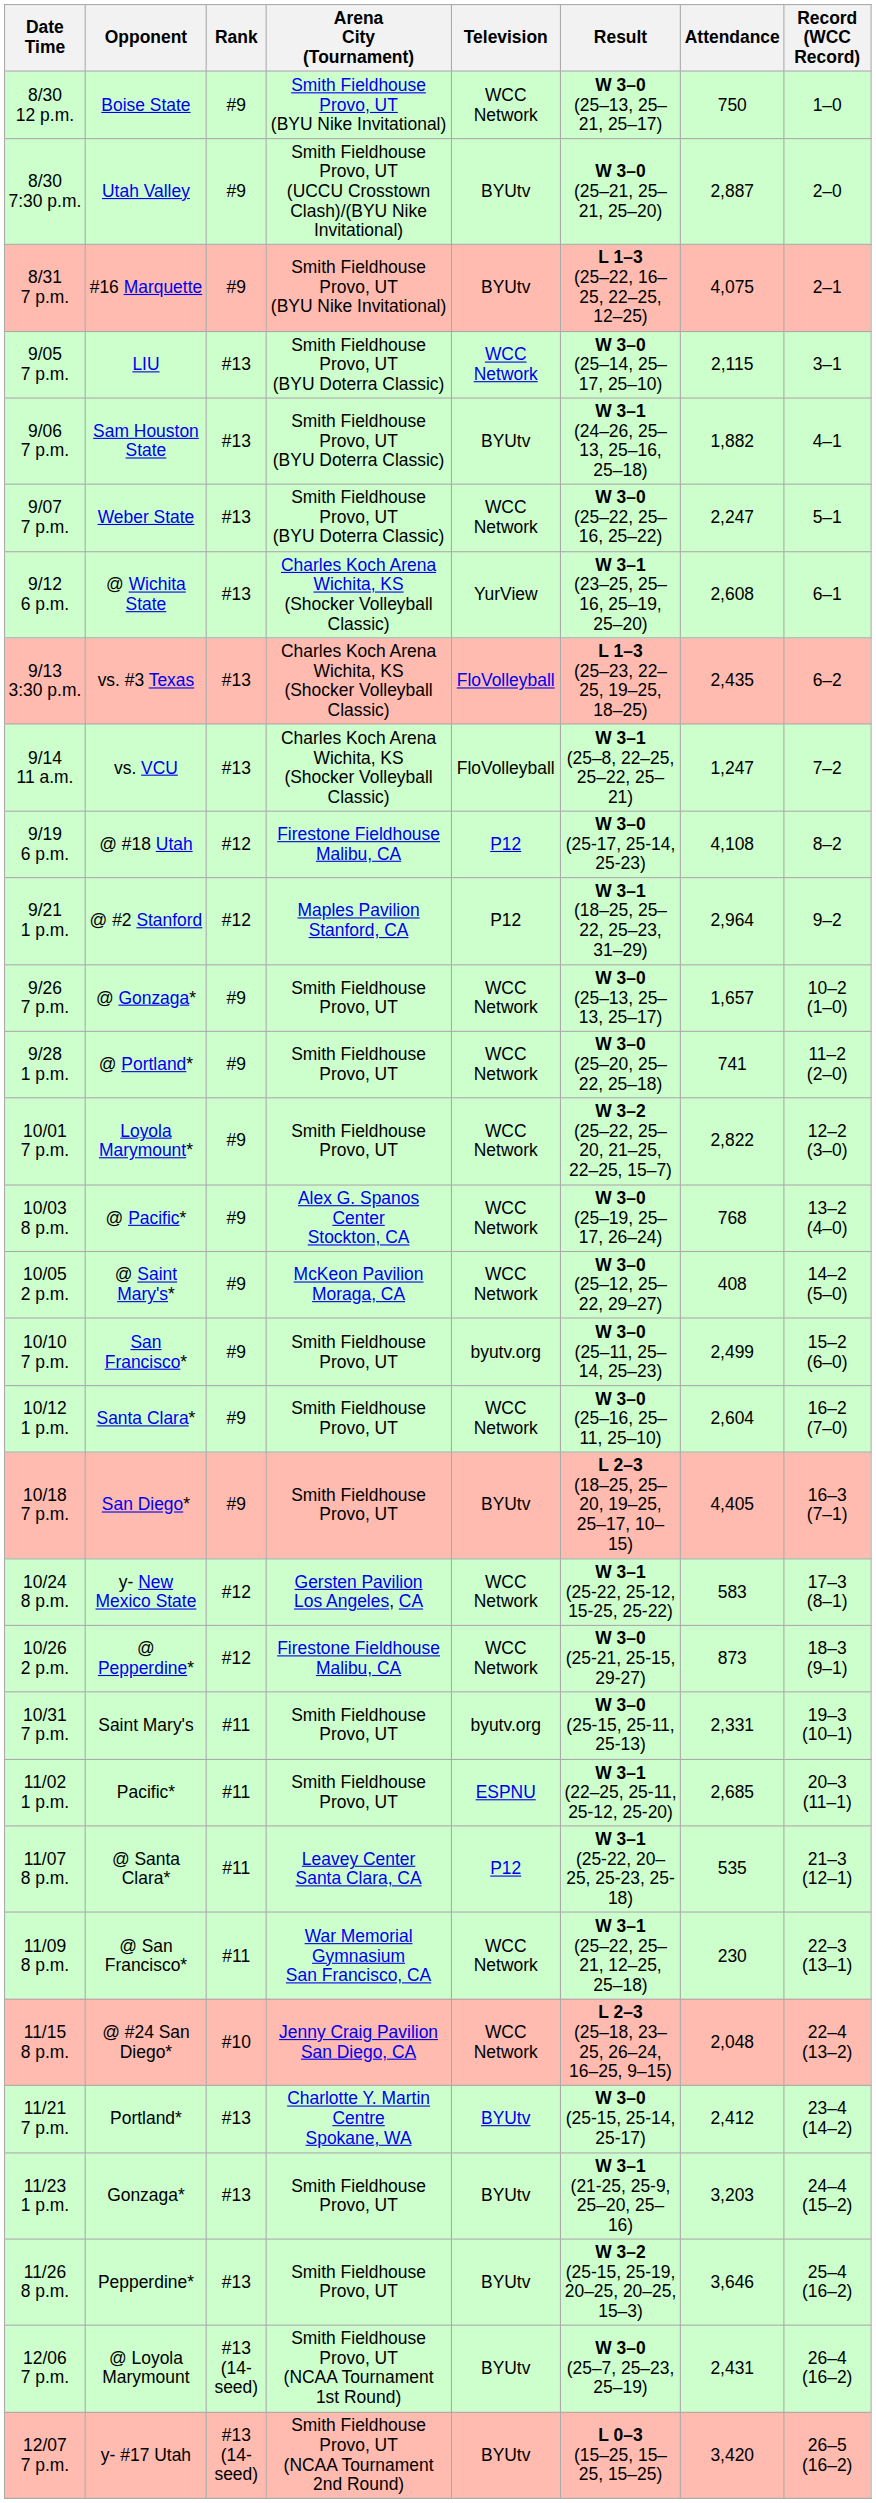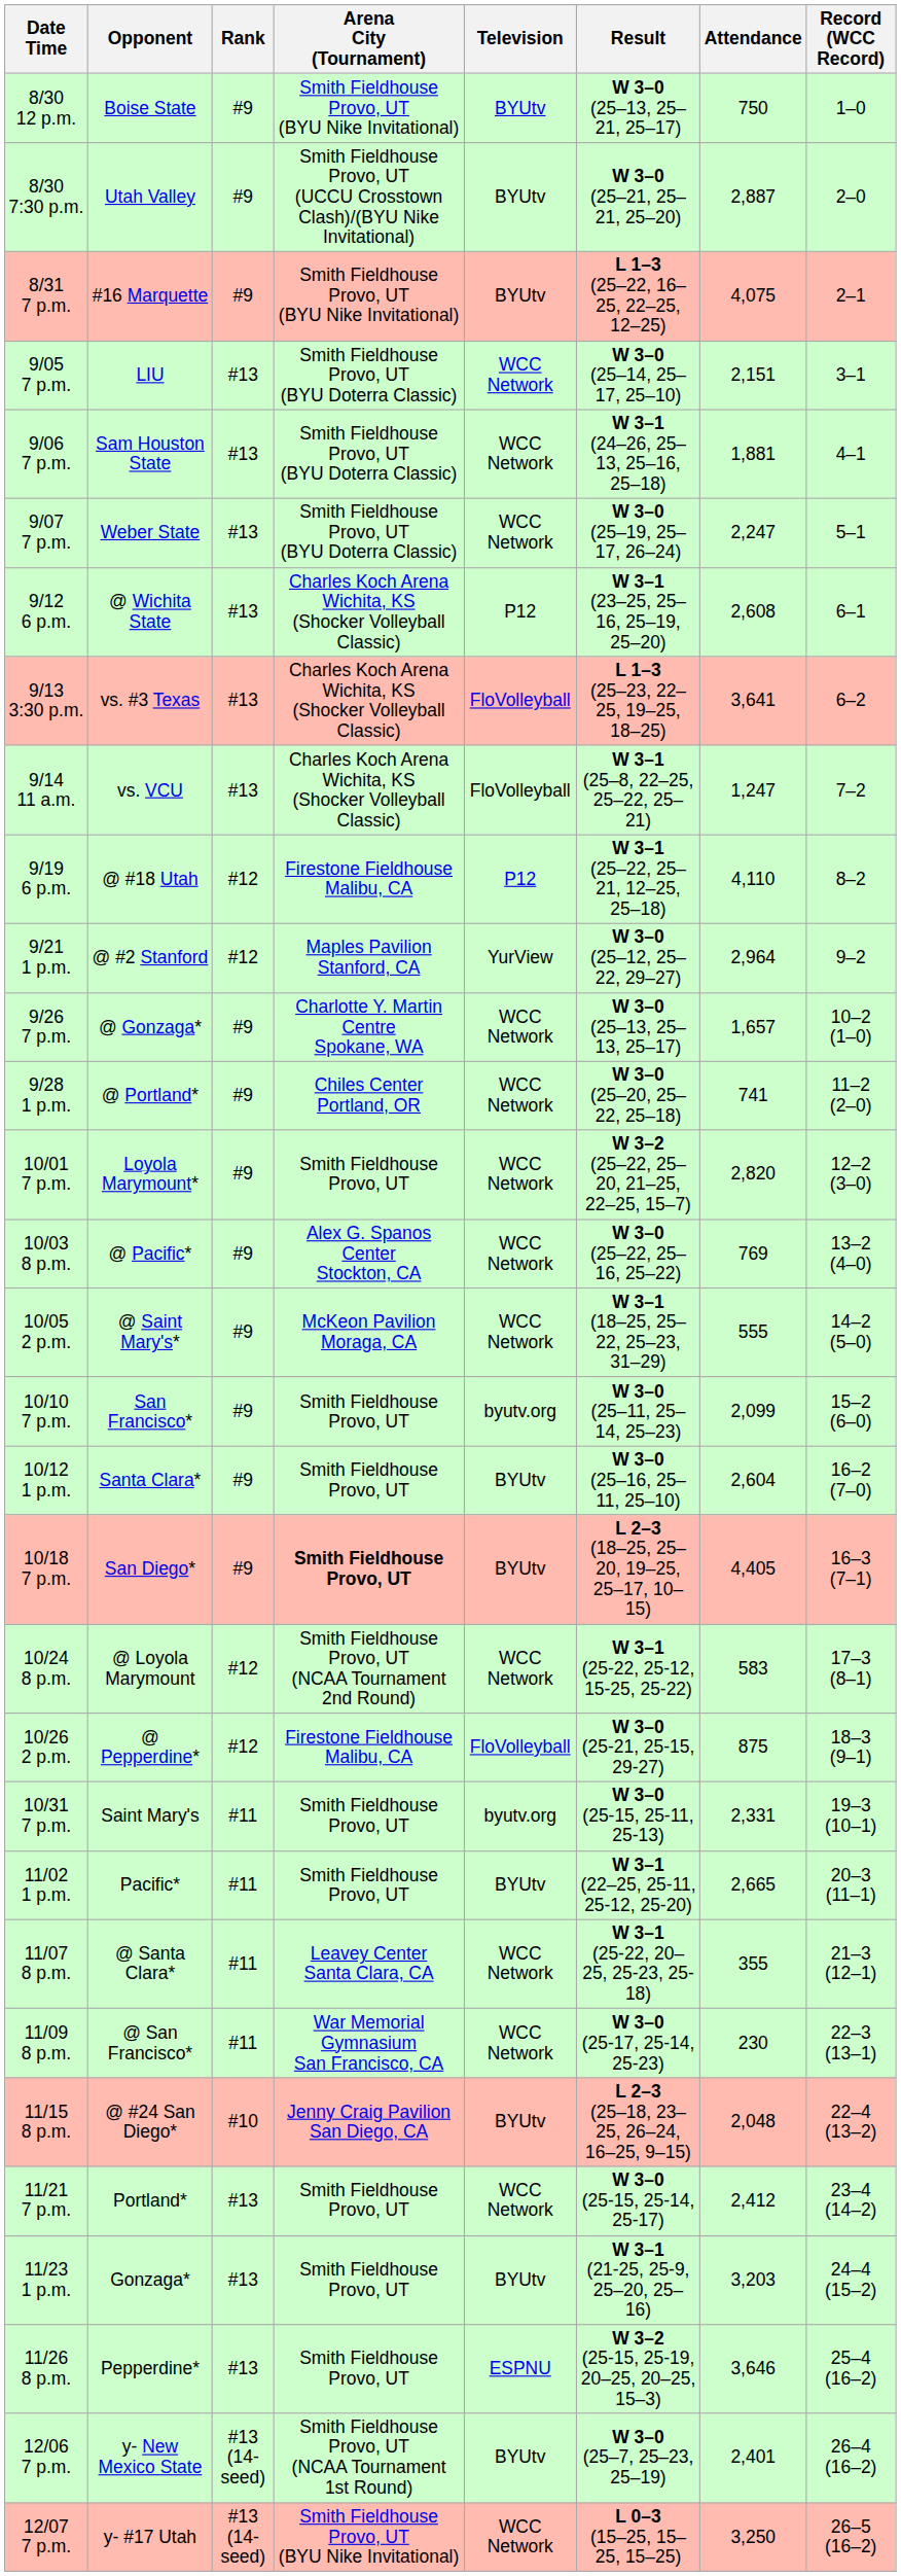8/30 12 p.m. | Television: WCC Network -> BYUtv
9/05 7 p.m. | Attendance: 2,115 -> 2,151
9/06 7 p.m. | Television: BYUtv -> WCC Network
9/06 7 p.m. | Attendance: 1,882 -> 1,881
9/07 7 p.m. | Result: W 3–0 (25–22, 25–16, 25–22) -> W 3–0 (25–19, 25–17, 26–24)
9/12 6 p.m. | Television: YurView -> P12
9/13 3:30 p.m. | Attendance: 2,435 -> 3,641
9/19 6 p.m. | Result: W 3–0 (25-17, 25-14, 25-23) -> W 3–1 (25–22, 25–21, 12–25, 25–18)
9/19 6 p.m. | Attendance: 4,108 -> 4,110
9/21 1 p.m. | Television: P12 -> YurView
9/21 1 p.m. | Result: W 3–1 (18–25, 25–22, 25–23, 31–29) -> W 3–0 (25–12, 25–22, 29–27)
9/26 7 p.m. | Arena City (Tournament): Smith Fieldhouse Provo, UT -> Charlotte Y. Martin Centre Spokane, WA
9/28 1 p.m. | Arena City (Tournament): Smith Fieldhouse Provo, UT -> Chiles Center Portland, OR
10/01 7 p.m. | Attendance: 2,822 -> 2,820
10/03 8 p.m. | Result: W 3–0 (25–19, 25–17, 26–24) -> W 3–0 (25–22, 25–16, 25–22)
10/03 8 p.m. | Attendance: 768 -> 769
10/05 2 p.m. | Result: W 3–0 (25–12, 25–22, 29–27) -> W 3–1 (18–25, 25–22, 25–23, 31–29)
10/05 2 p.m. | Attendance: 408 -> 555
10/10 7 p.m. | Attendance: 2,499 -> 2,099
10/12 1 p.m. | Television: WCC Network -> BYUtv
10/18 7 p.m. | Arena City (Tournament): normal -> bold
10/24 8 p.m. | Opponent: y- New Mexico State -> @ Loyola Marymount
10/24 8 p.m. | Arena City (Tournament): Gersten Pavilion Los Angeles, CA -> Smith Fieldhouse Provo, UT (NCAA Tournament 2nd Round)
10/26 2 p.m. | Television: WCC Network -> FloVolleyball
10/26 2 p.m. | Attendance: 873 -> 875
11/02 1 p.m. | Television: ESPNU -> BYUtv
11/02 1 p.m. | Attendance: 2,685 -> 2,665
11/07 8 p.m. | Television: P12 -> WCC Network
11/07 8 p.m. | Attendance: 535 -> 355
11/09 8 p.m. | Result: W 3–1 (25–22, 25–21, 12–25, 25–18) -> W 3–0 (25-17, 25-14, 25-23)
11/15 8 p.m. | Television: WCC Network -> BYUtv
11/21 7 p.m. | Arena City (Tournament): Charlotte Y. Martin Centre Spokane, WA -> Smith Fieldhouse Provo, UT
11/21 7 p.m. | Television: BYUtv -> WCC Network
11/26 8 p.m. | Television: BYUtv -> ESPNU
12/06 7 p.m. | Opponent: @ Loyola Marymount -> y- New Mexico State
12/06 7 p.m. | Attendance: 2,431 -> 2,401
12/07 7 p.m. | Arena City (Tournament): Smith Fieldhouse Provo, UT (NCAA Tournament 2nd Round) -> Smith Fieldhouse Provo, UT (BYU Nike Invitational)
12/07 7 p.m. | Television: BYUtv -> WCC Network
12/07 7 p.m. | Attendance: 3,420 -> 3,250
